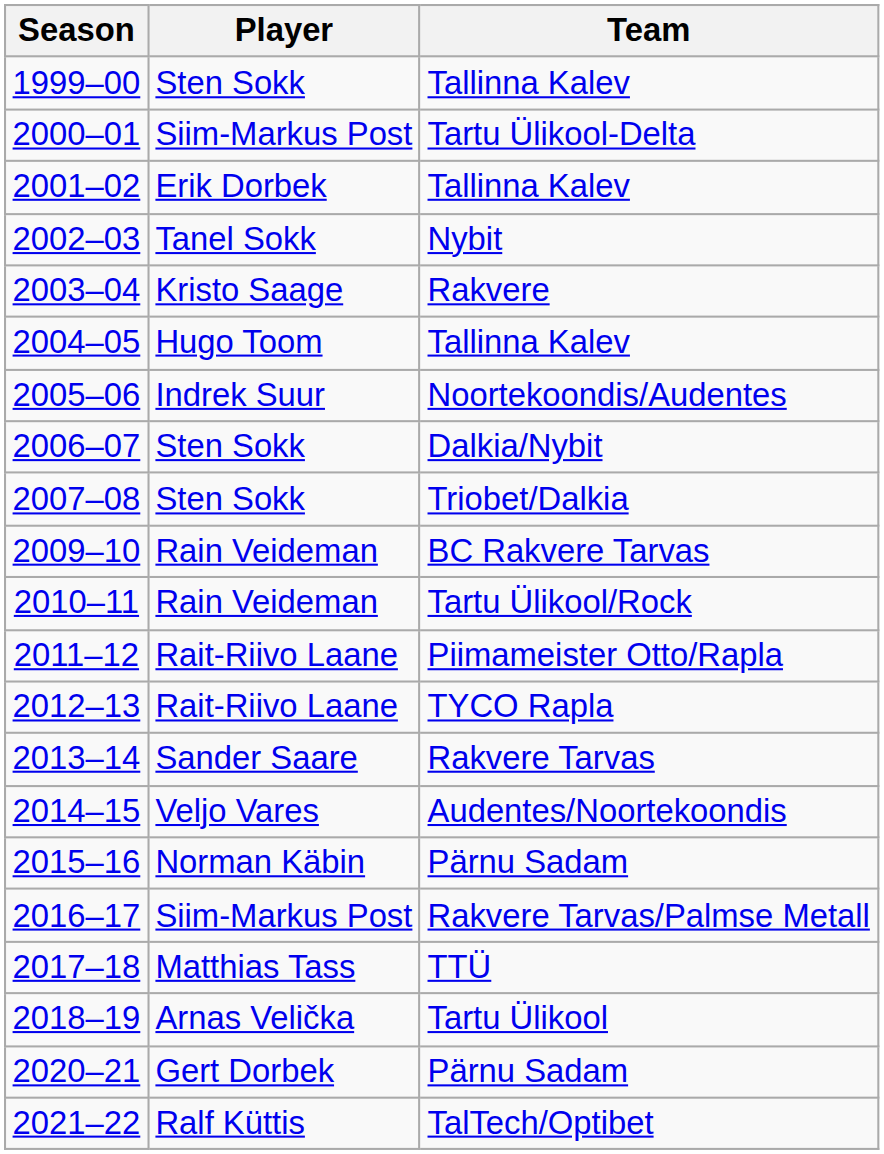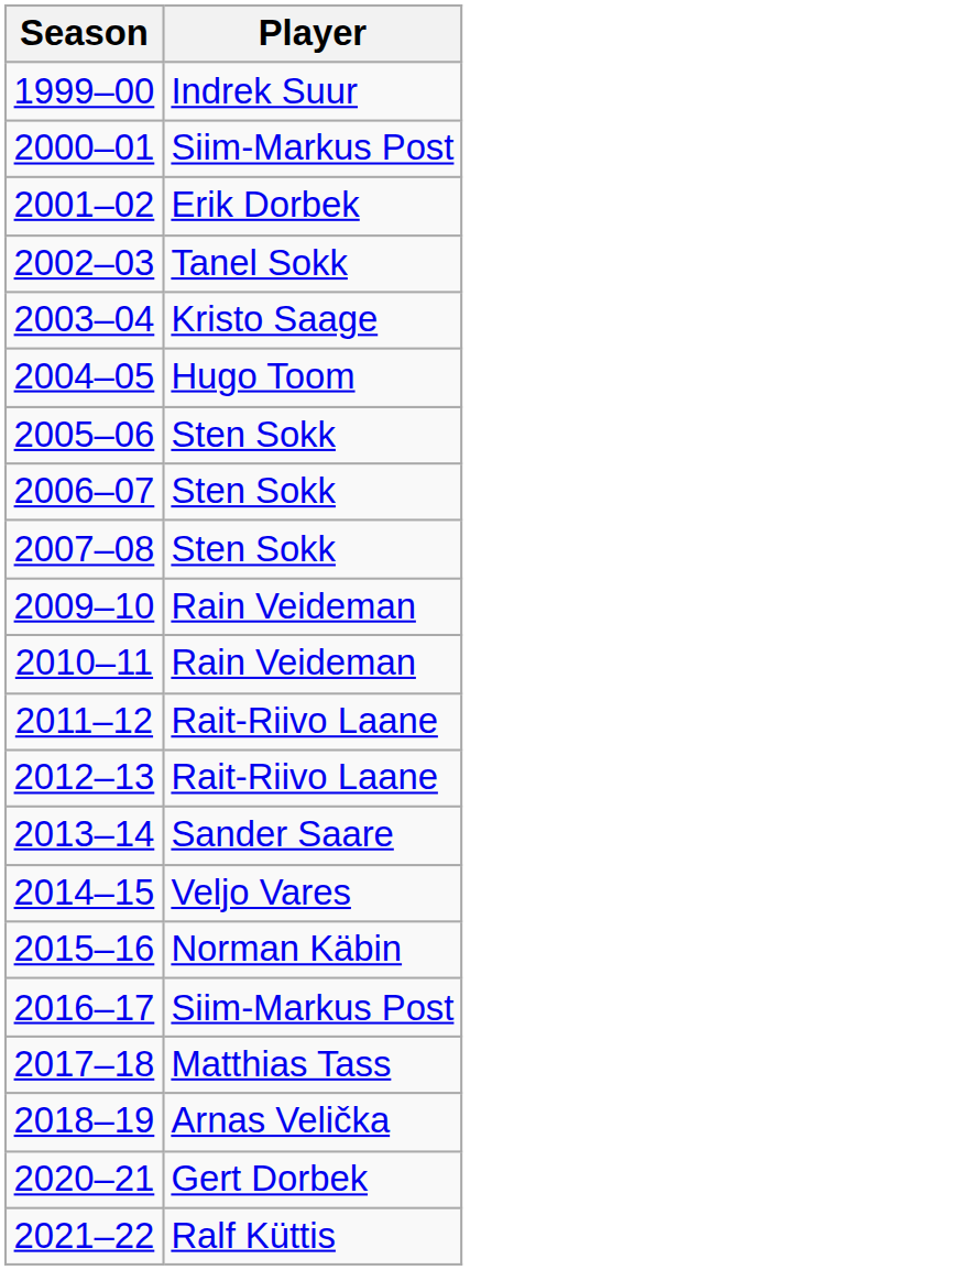- column: Team | Tallinna Kalev | Tartu Ülikool-Delta | Tallinna Kalev | Nybit | Rakvere | Tallinna Kalev | Noortekoondis/Audentes | Dalkia/Nybit | Triobet/Dalkia | BC Rakvere Tarvas | Tartu Ülikool/Rock | Piimameister Otto/Rapla | TYCO Rapla | Rakvere Tarvas | Audentes/Noortekoondis | Pärnu Sadam | Rakvere Tarvas/Palmse Metall | TTÜ | Tartu Ülikool | Pärnu Sadam | TalTech/Optibet
1999–00 | Player: Sten Sokk -> Indrek Suur
2005–06 | Player: Indrek Suur -> Sten Sokk
